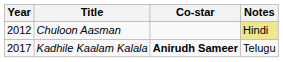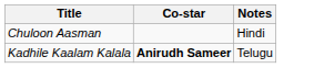- column: Year | 2012 | 2017
Chuloon Aasman | Notes: khaki background -> no background
